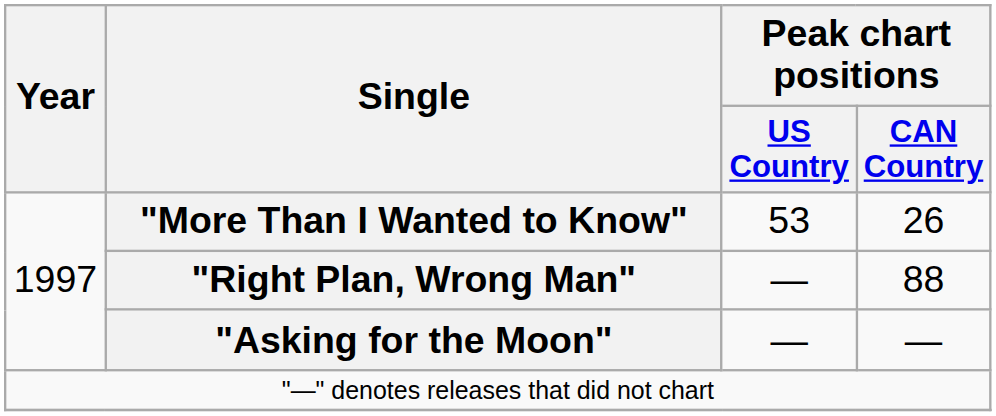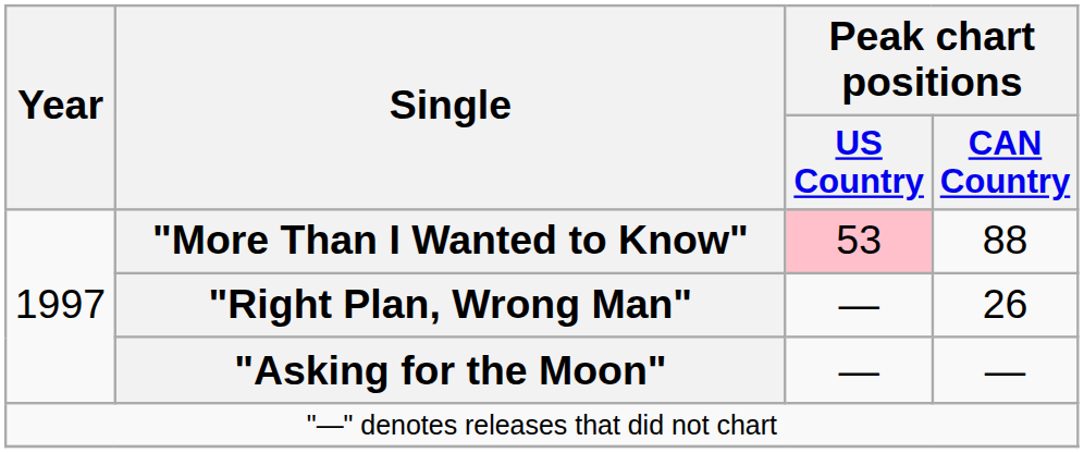"More Than I Wanted to Know" | Peak chart positions / US Country: no background -> pink background
"More Than I Wanted to Know" | Peak chart positions / CAN Country: 26 -> 88
"Right Plan, Wrong Man" | Peak chart positions / CAN Country: 88 -> 26
